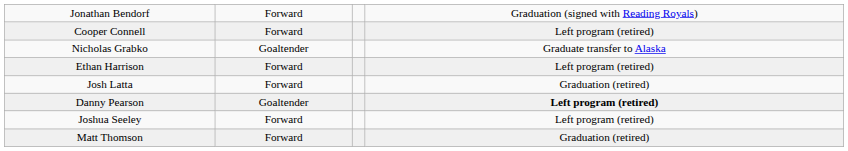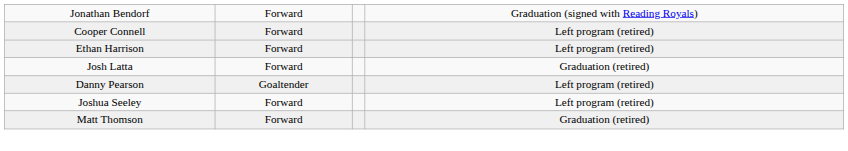- row: Nicholas Grabko | Goaltender | Graduate transfer to Alaska
Danny Pearson | column 4: bold -> normal
